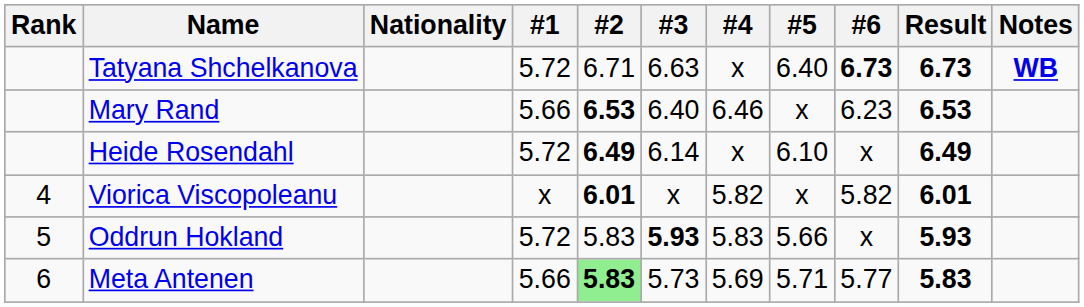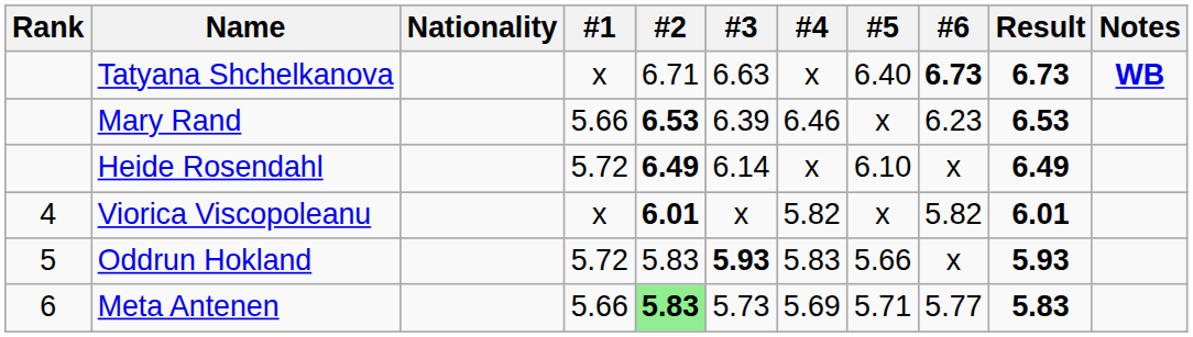Tatyana Shchelkanova | #1: 5.72 -> x
Mary Rand | #3: 6.40 -> 6.39
